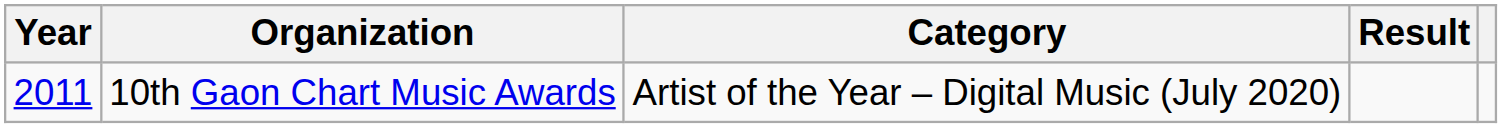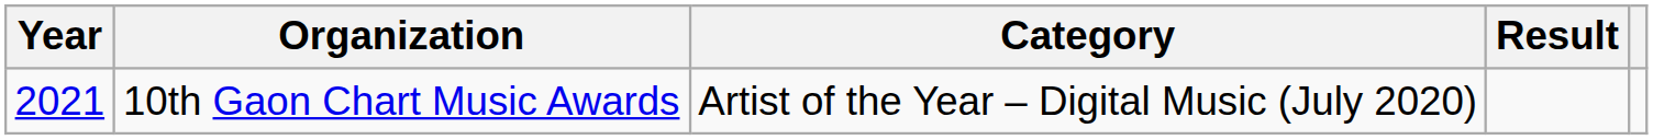10th Gaon Chart Music Awards | Year: 2011 -> 2021
